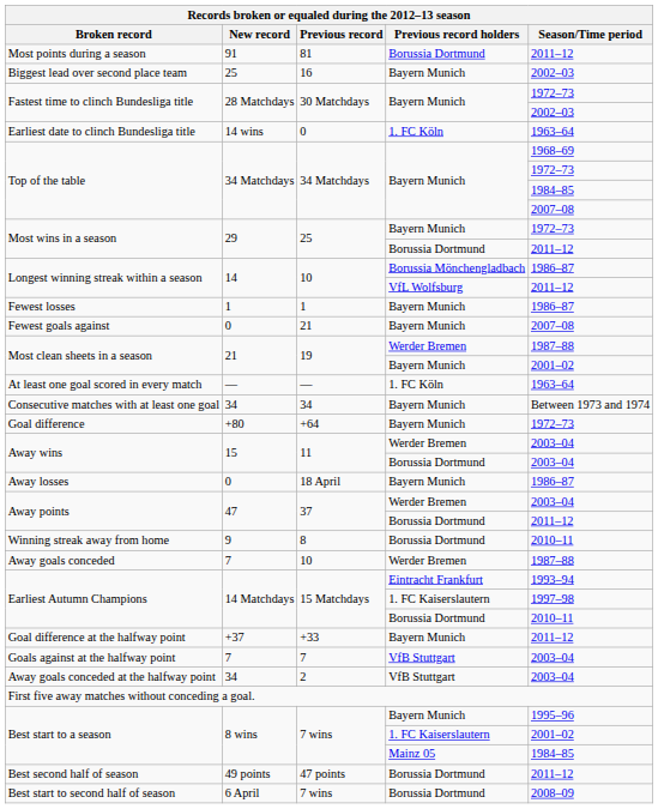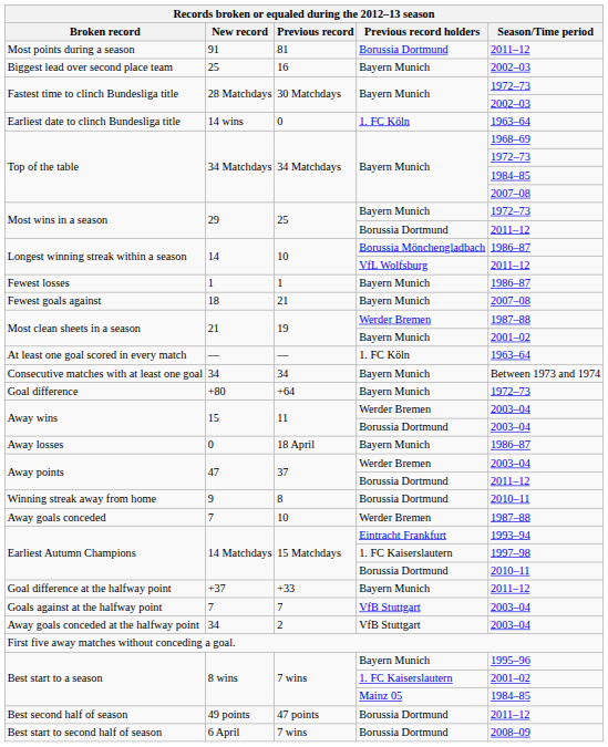Fewest goals against | New record: 0 -> 18
